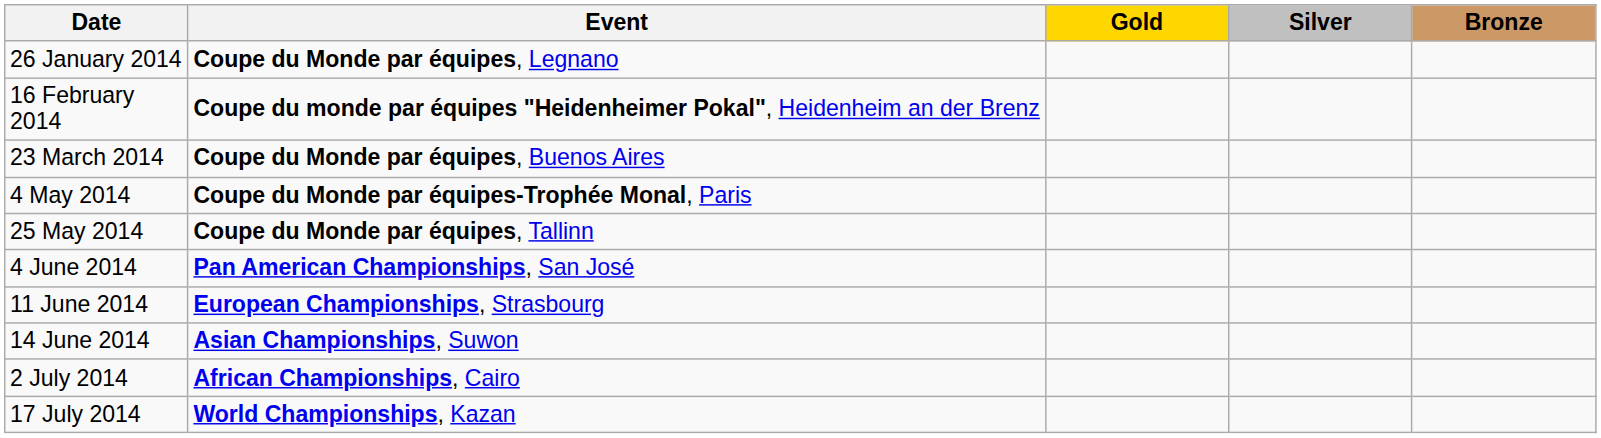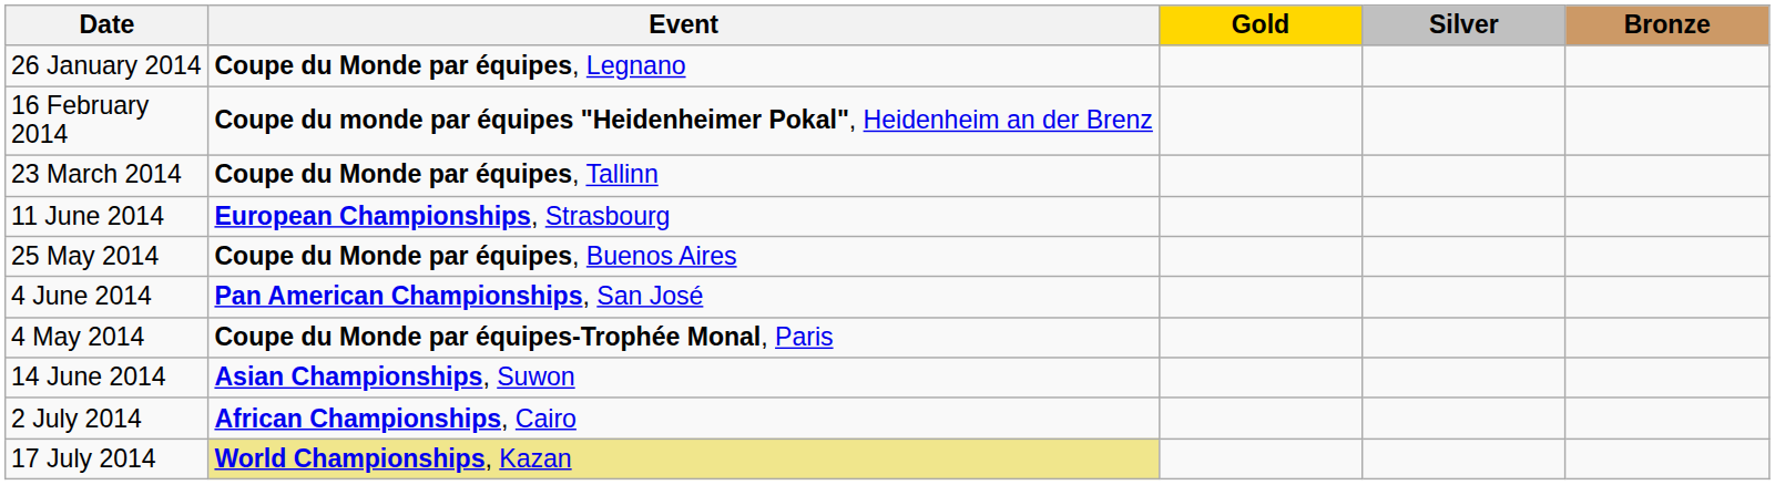23 March 2014 | Event: Coupe du Monde par équipes, Buenos Aires -> Coupe du Monde par équipes, Tallinn
rows swapped: 4 May 2014 <-> 11 June 2014
25 May 2014 | Event: Coupe du Monde par équipes, Tallinn -> Coupe du Monde par équipes, Buenos Aires
17 July 2014 | Event: no background -> khaki background
